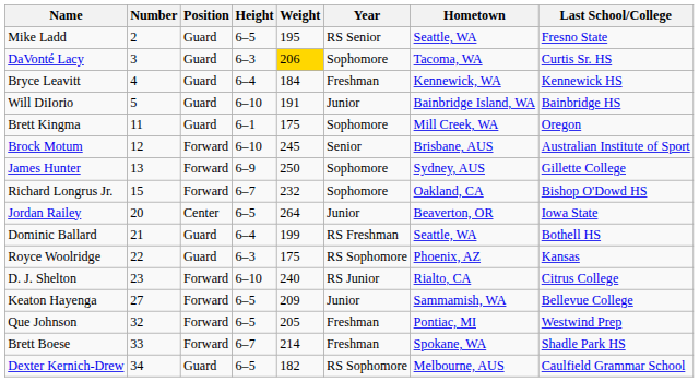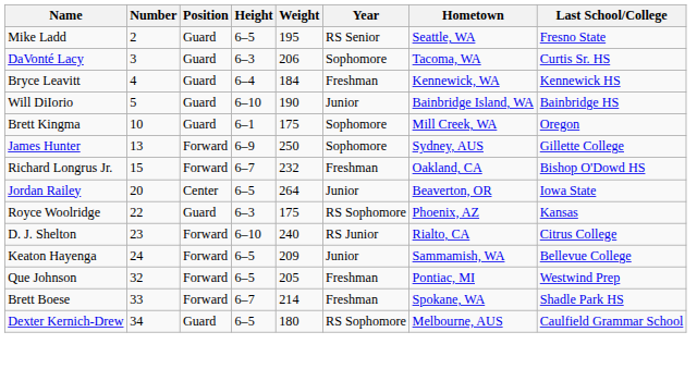DaVonté Lacy | Weight: gold background -> no background
Will DiIorio | Weight: 191 -> 190
Brett Kingma | Number: 11 -> 10
- row: Brock Motum | 12 | Forward | 6–10 | 245 | Senior | Brisbane, AUS | Australian Institute of Sport
Richard Longrus Jr. | Year: Sophomore -> Freshman
- row: Dominic Ballard | 21 | Guard | 6–4 | 199 | RS Freshman | Seattle, WA | Bothell HS
Keaton Hayenga | Number: 27 -> 24
Dexter Kernich-Drew | Weight: 182 -> 180
